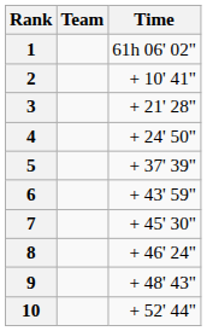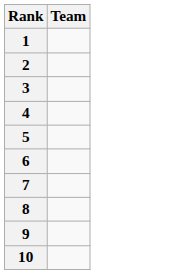- column: Time | 61h 06' 02" | + 10' 41" | + 21' 28" | + 24' 50" | + 37' 39" | + 43' 59" | + 45' 30" | + 46' 24" | + 48' 43" | + 52' 44"
